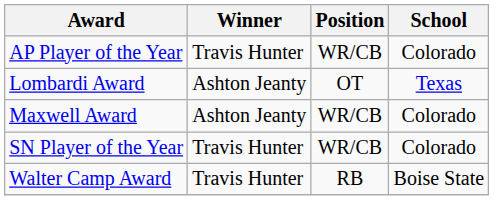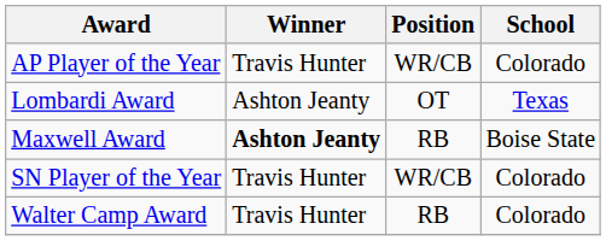Maxwell Award | Winner: normal -> bold
Maxwell Award | Position: WR/CB -> RB
Maxwell Award | School: Colorado -> Boise State
Walter Camp Award | School: Boise State -> Colorado
